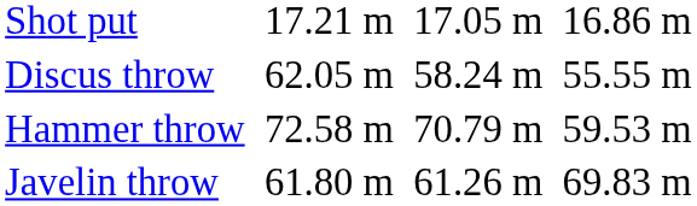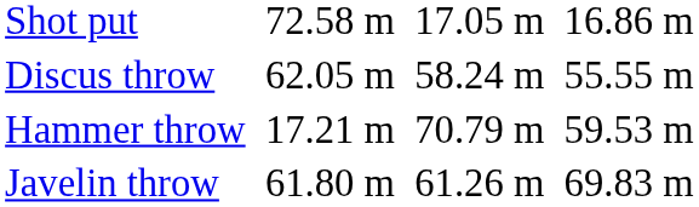Shot put | column 3: 17.21 m -> 72.58 m
Hammer throw | column 3: 72.58 m -> 17.21 m
